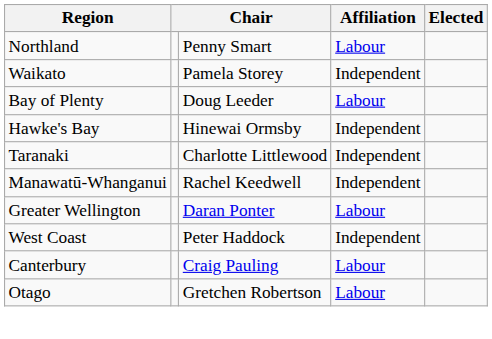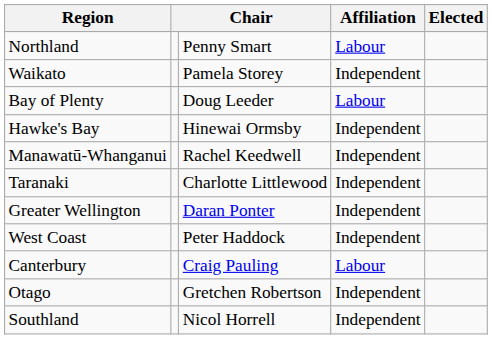rows swapped: Taranaki <-> Manawatū-Whanganui
Greater Wellington | Affiliation: Labour -> Independent
Otago | Affiliation: Labour -> Independent
+ row: Southland | Nicol Horrell | Independent
